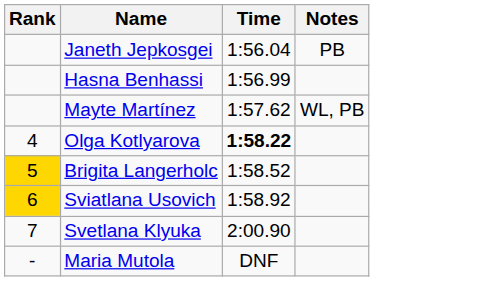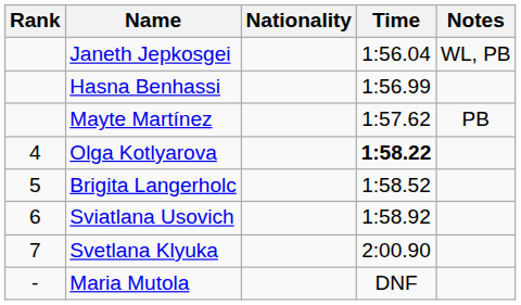+ column: Nationality
Janeth Jepkosgei | Notes: PB -> WL, PB
Mayte Martínez | Notes: WL, PB -> PB
Brigita Langerholc | Rank: gold background -> no background
Sviatlana Usovich | Rank: gold background -> no background
